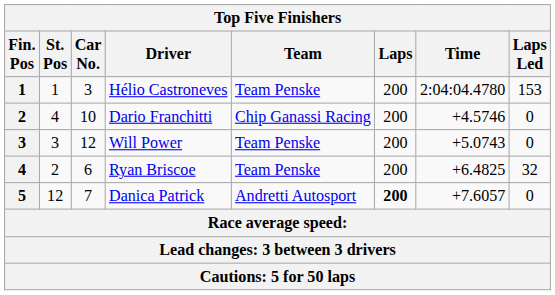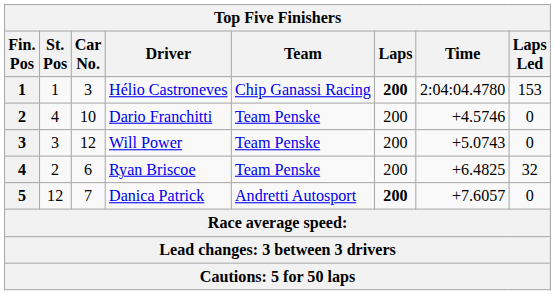Hélio Castroneves | Team: Team Penske -> Chip Ganassi Racing
Hélio Castroneves | Laps: normal -> bold
Dario Franchitti | Team: Chip Ganassi Racing -> Team Penske
